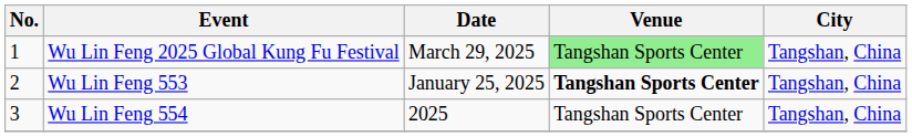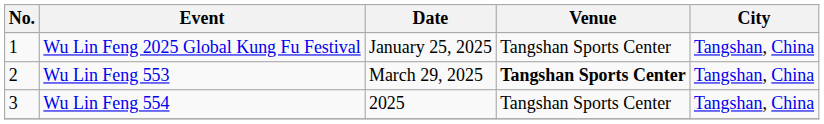Wu Lin Feng 2025 Global Kung Fu Festival | Date: March 29, 2025 -> January 25, 2025
Wu Lin Feng 2025 Global Kung Fu Festival | Venue: lightgreen background -> no background
Wu Lin Feng 553 | Date: January 25, 2025 -> March 29, 2025
